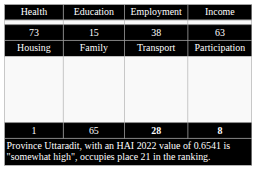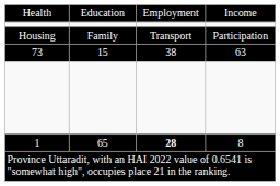rows swapped: 73 <-> Housing
1 | column 4: bold -> normal
